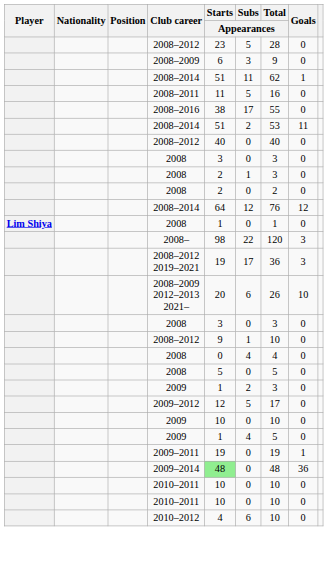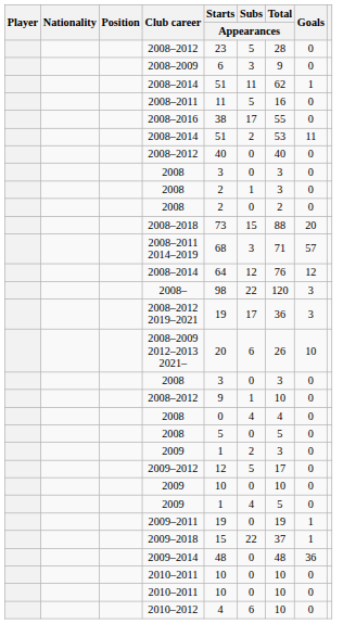+ row: 2008–2018 | 73 | 15 | 88 | 20
+ row: 2008–2011 2014–2019 | 68 | 3 | 71 | 57
- row: Lim Shiya | 2008 | 1 | 0 | 1 | 0
+ row: 2009–2018 | 15 | 22 | 37 | 1
2009–2014 | Starts / Appearances: lightgreen background -> no background
